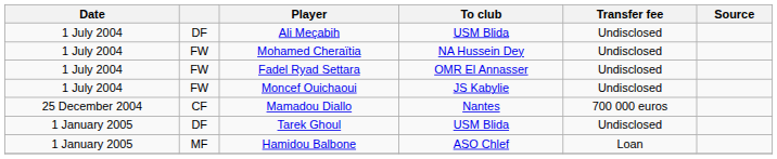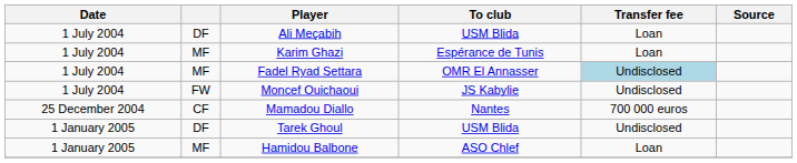Ali Meçabih | Transfer fee: Undisclosed -> Loan
+ row: 1 July 2004 | MF | Karim Ghazi | Espérance de Tunis | Loan
- row: 1 July 2004 | FW | Mohamed Cheraïtia | NA Hussein Dey | Undisclosed
Fadel Ryad Settara | column 2: FW -> MF
Fadel Ryad Settara | Transfer fee: no background -> lightblue background
